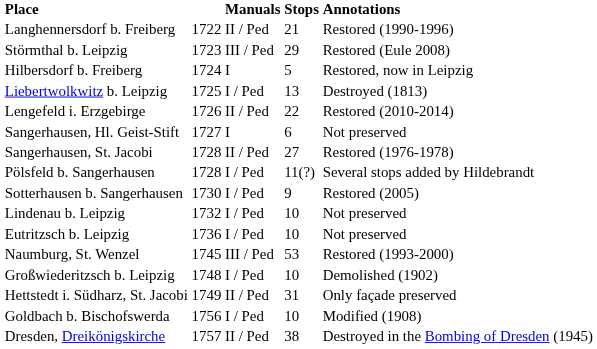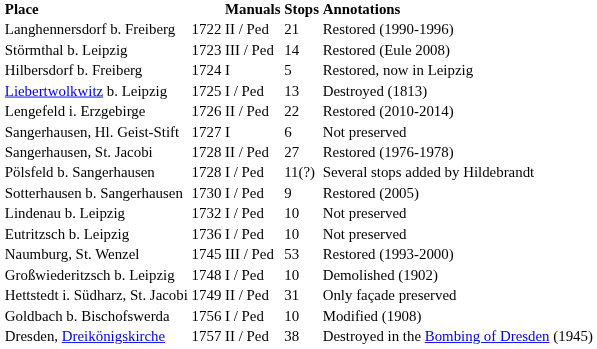Störmthal b. Leipzig | Stops: 29 -> 14
